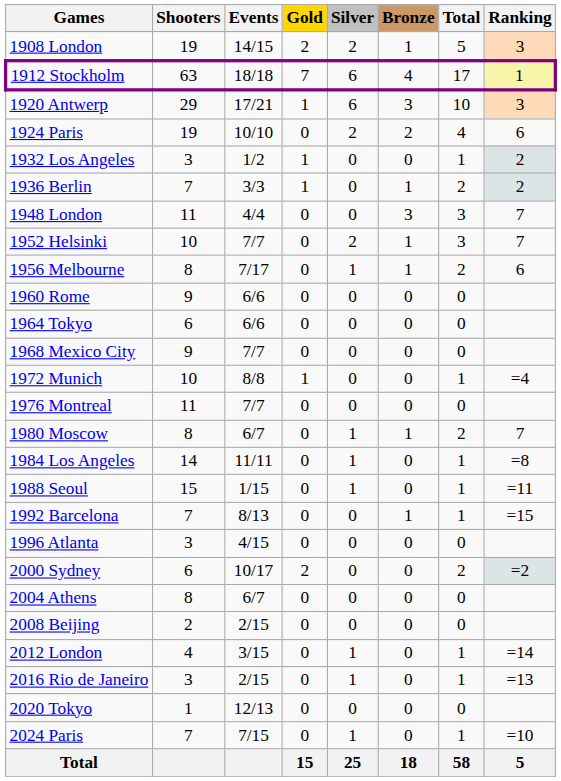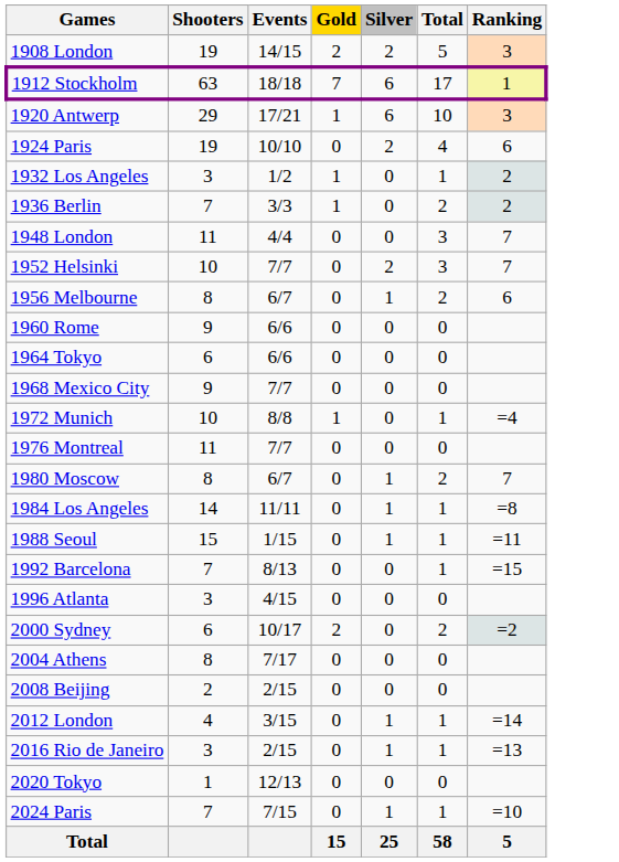- column: Bronze | 1 | 4 | 3 | 2 | 0 | 1 | 3 | 1 | 1 | 0 | 0 | 0 | 0 | 0 | 1 | 0 | 0 | 1 | 0 | 0 | 0 | 0 | 0 | 0 | 0 | 0 | 18
1956 Melbourne | Events: 7/17 -> 6/7
2004 Athens | Events: 6/7 -> 7/17
